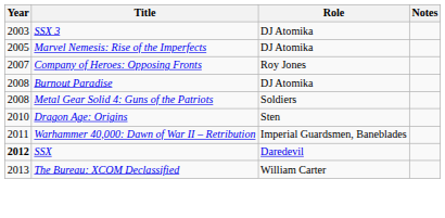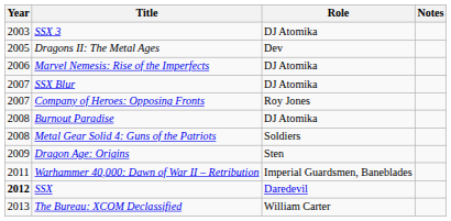+ row: 2005 | Dragons II: The Metal Ages | Dev
Marvel Nemesis: Rise of the Imperfects | Year: 2005 -> 2006
+ row: 2007 | SSX Blur | DJ Atomika
Dragon Age: Origins | Year: 2010 -> 2009
